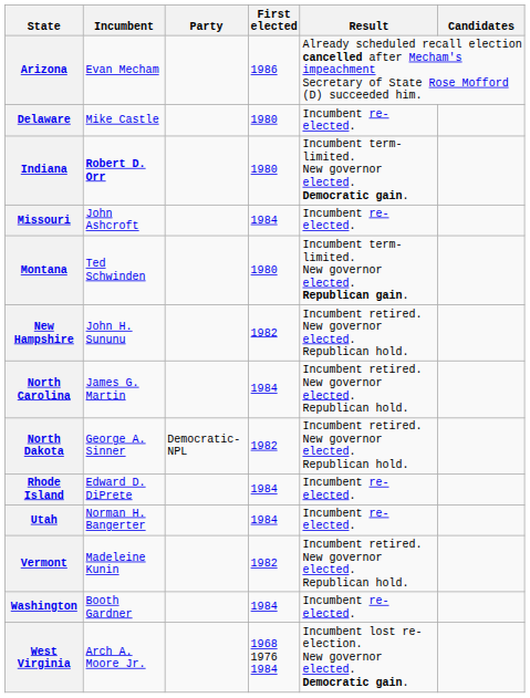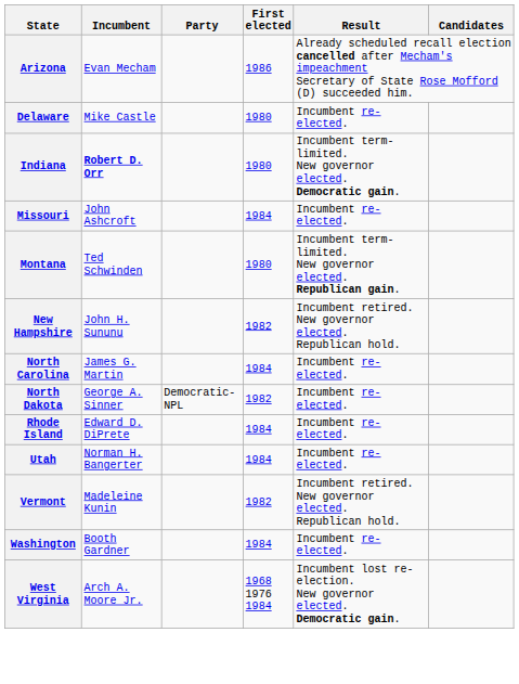North Carolina | Result: Incumbent retired. New governor elected. Republican hold. -> Incumbent re-elected.
North Dakota | Result: Incumbent retired. New governor elected. Republican hold. -> Incumbent re-elected.
